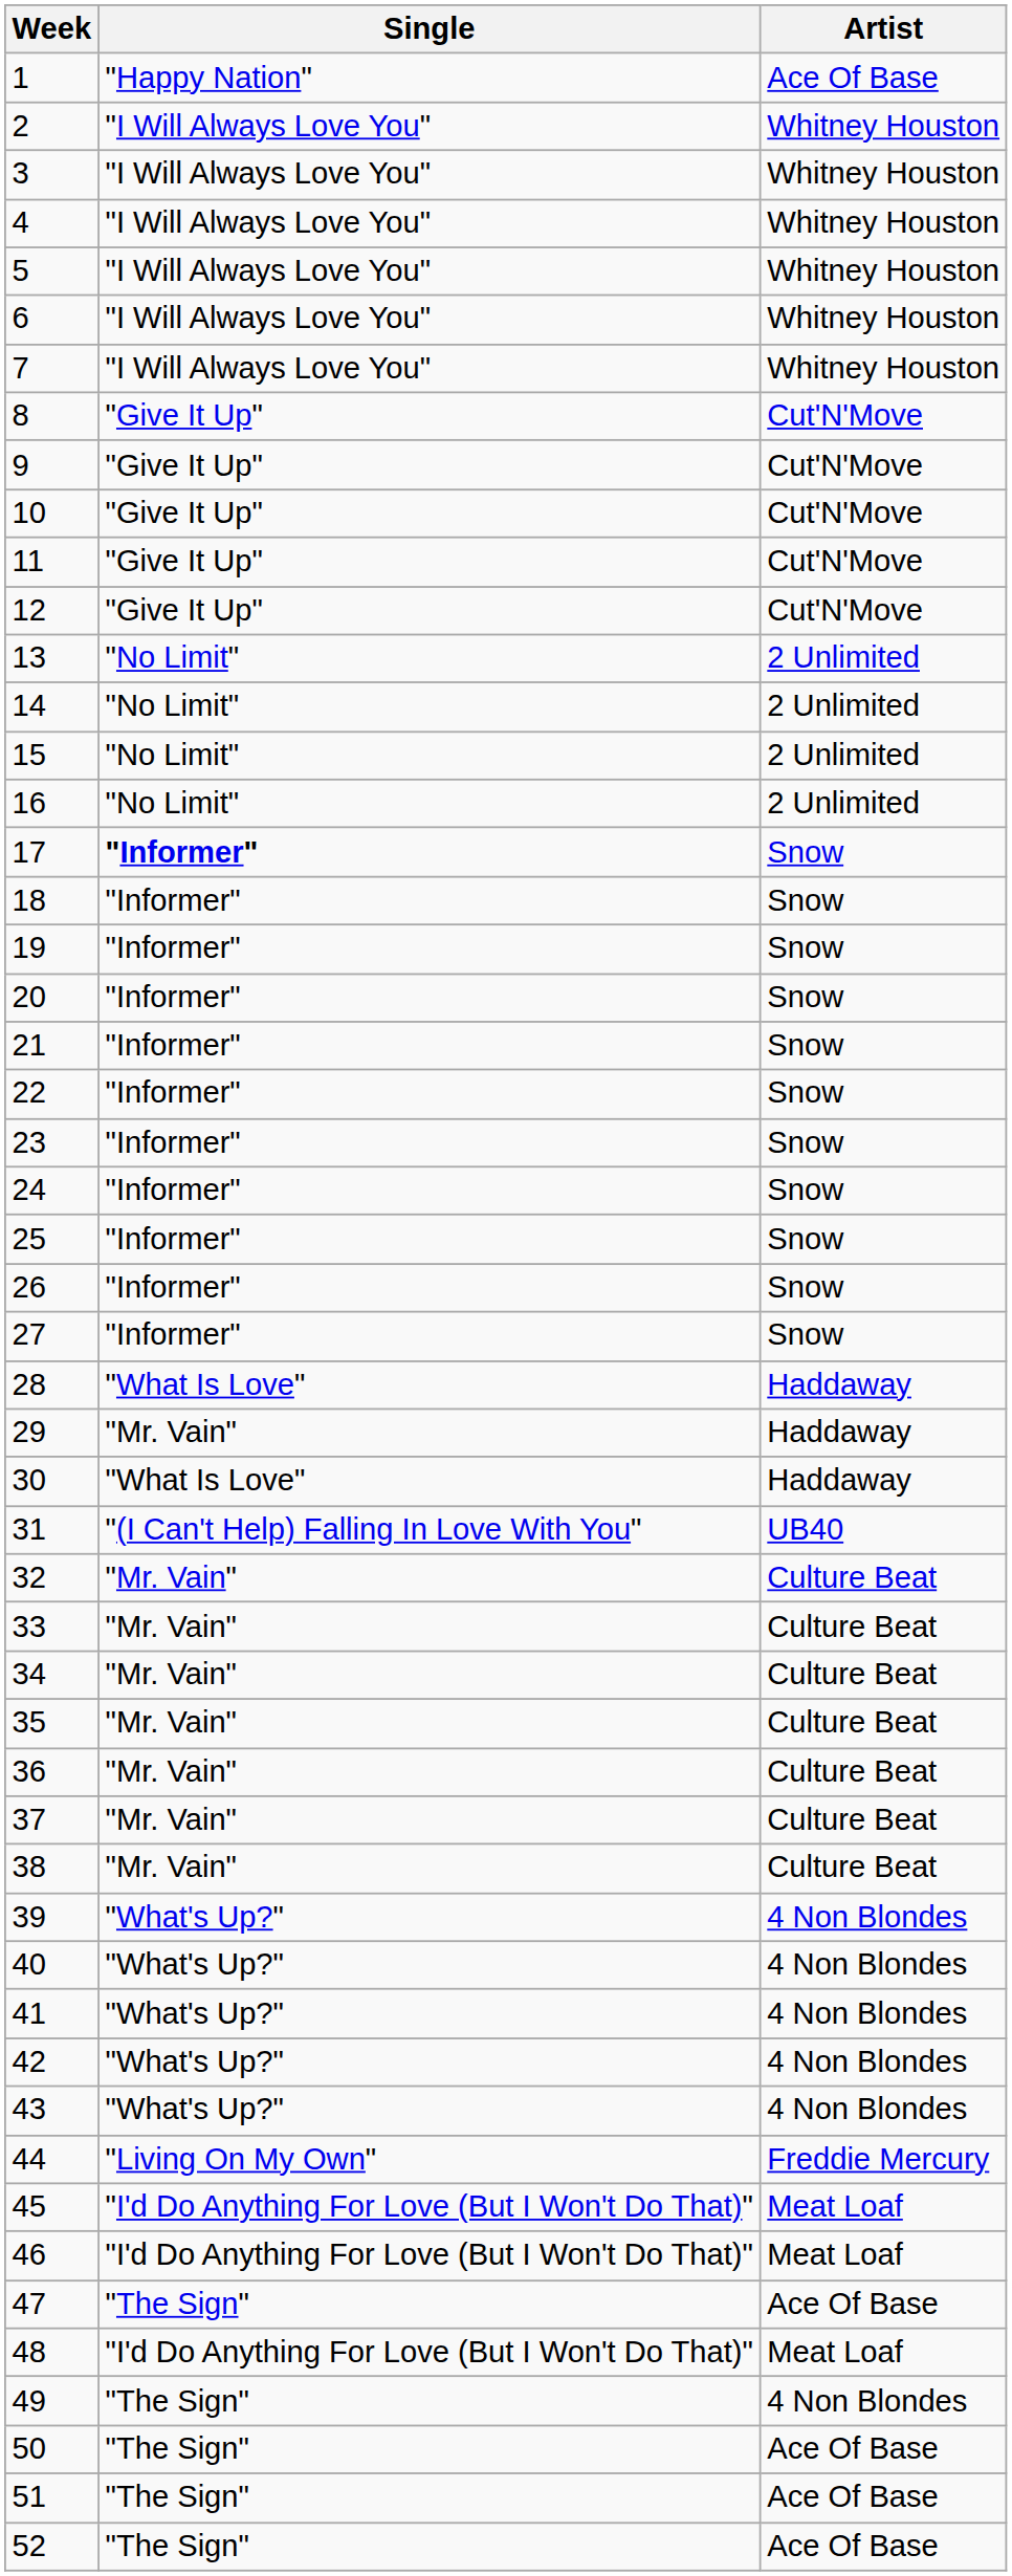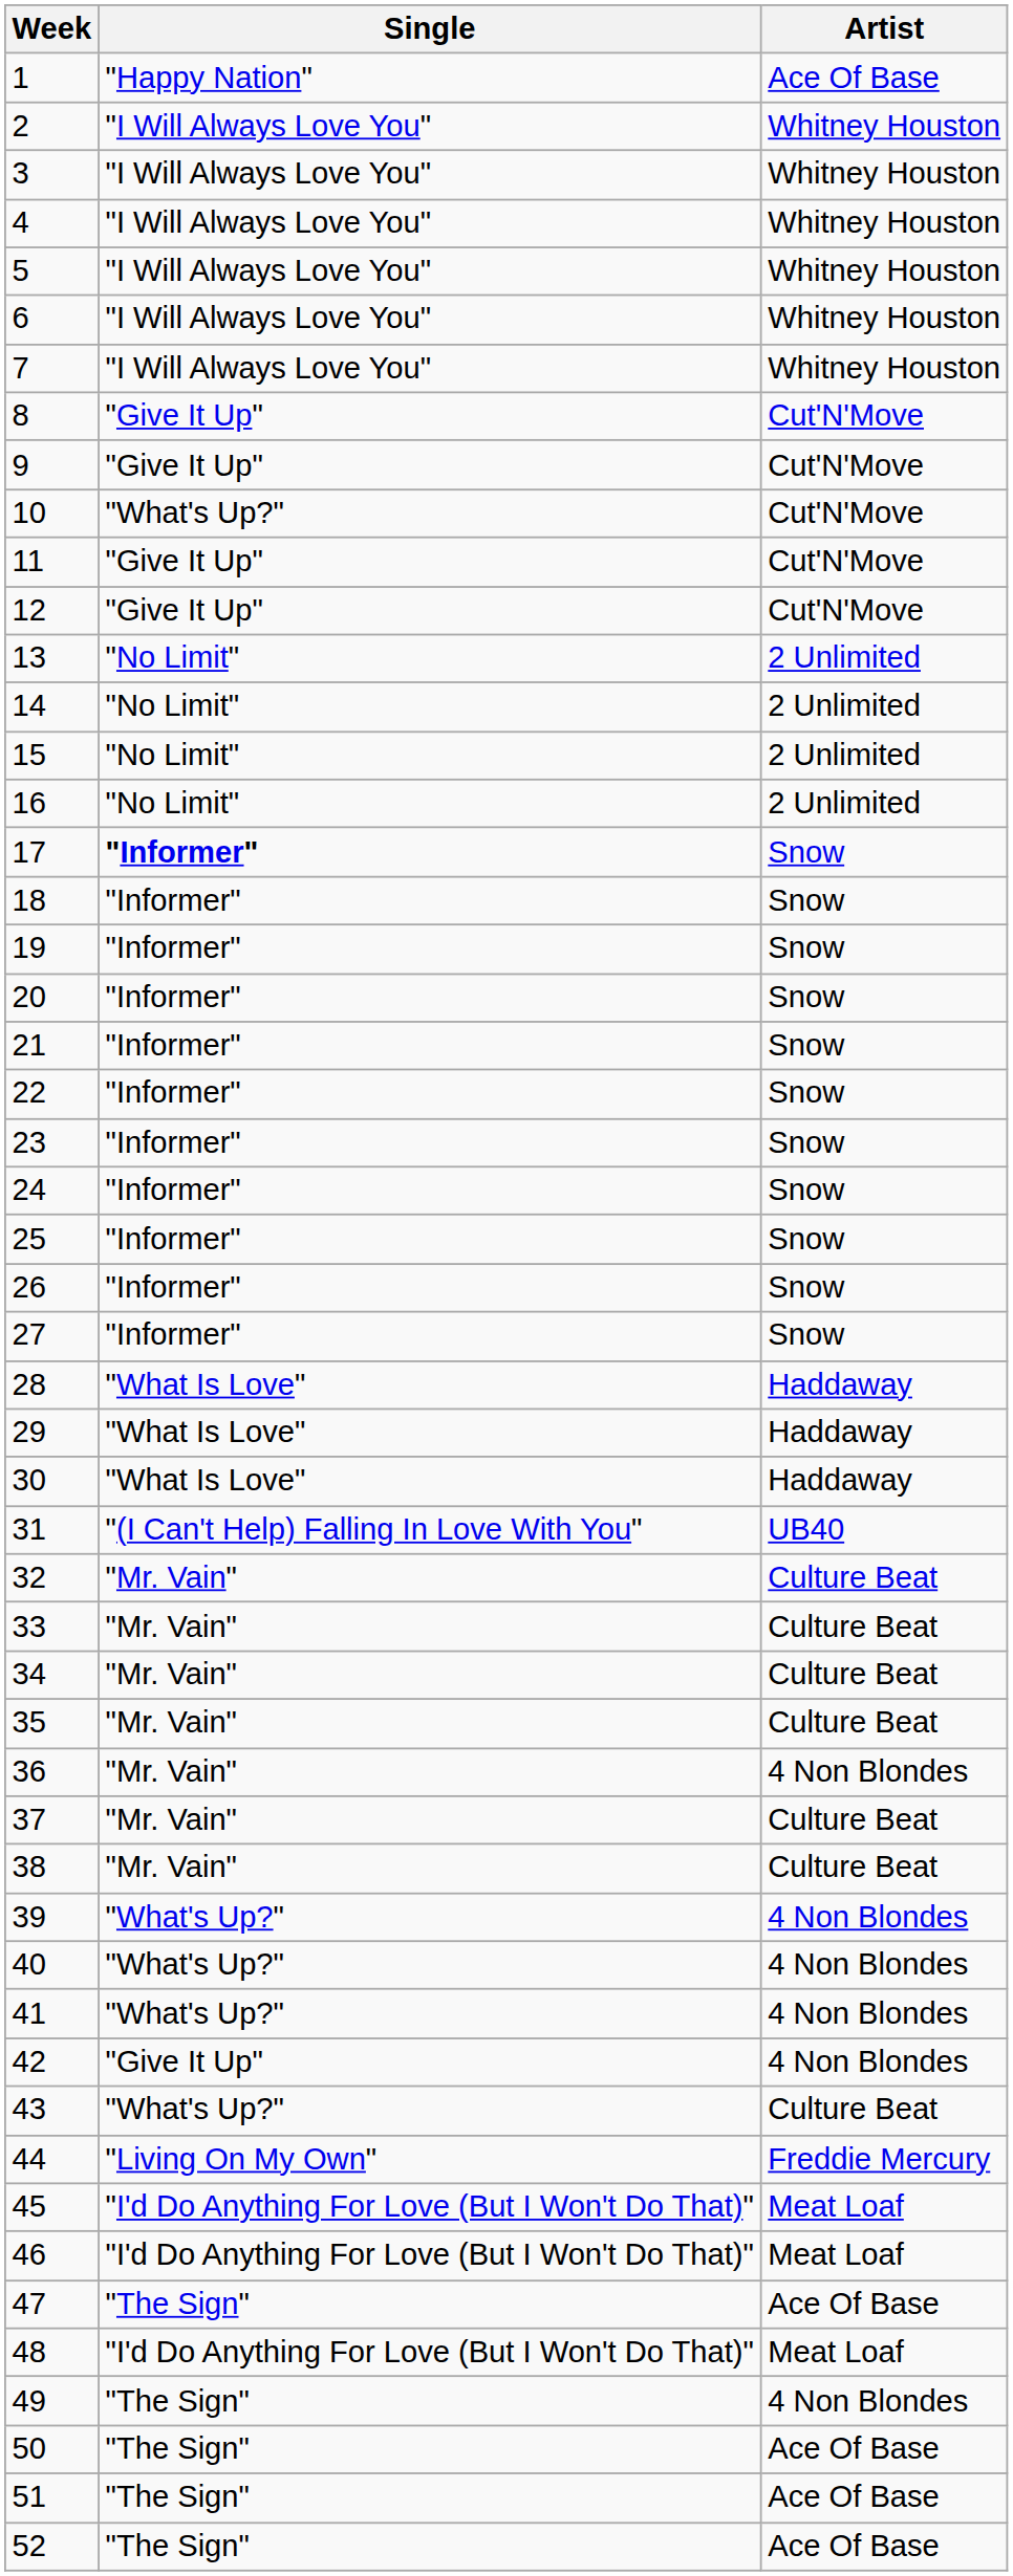10 | Single: "Give It Up" -> "What's Up?"
29 | Single: "Mr. Vain" -> "What Is Love"
36 | Artist: Culture Beat -> 4 Non Blondes
42 | Single: "What's Up?" -> "Give It Up"
43 | Artist: 4 Non Blondes -> Culture Beat
